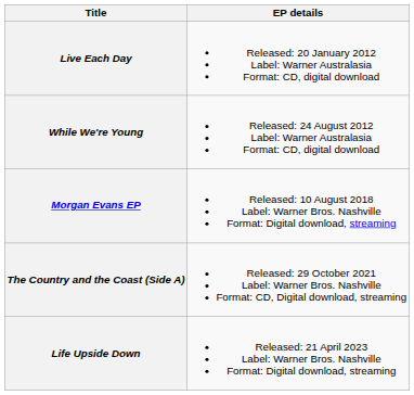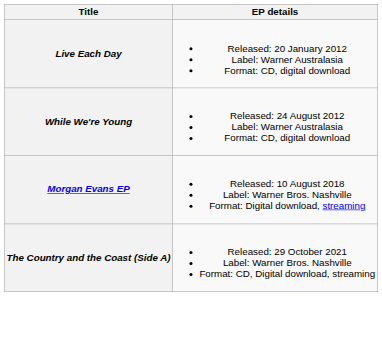- row: Life Upside Down | Released: 21 April 2023 Label: Warner Bros. Nashville Format: Digital download, streaming
